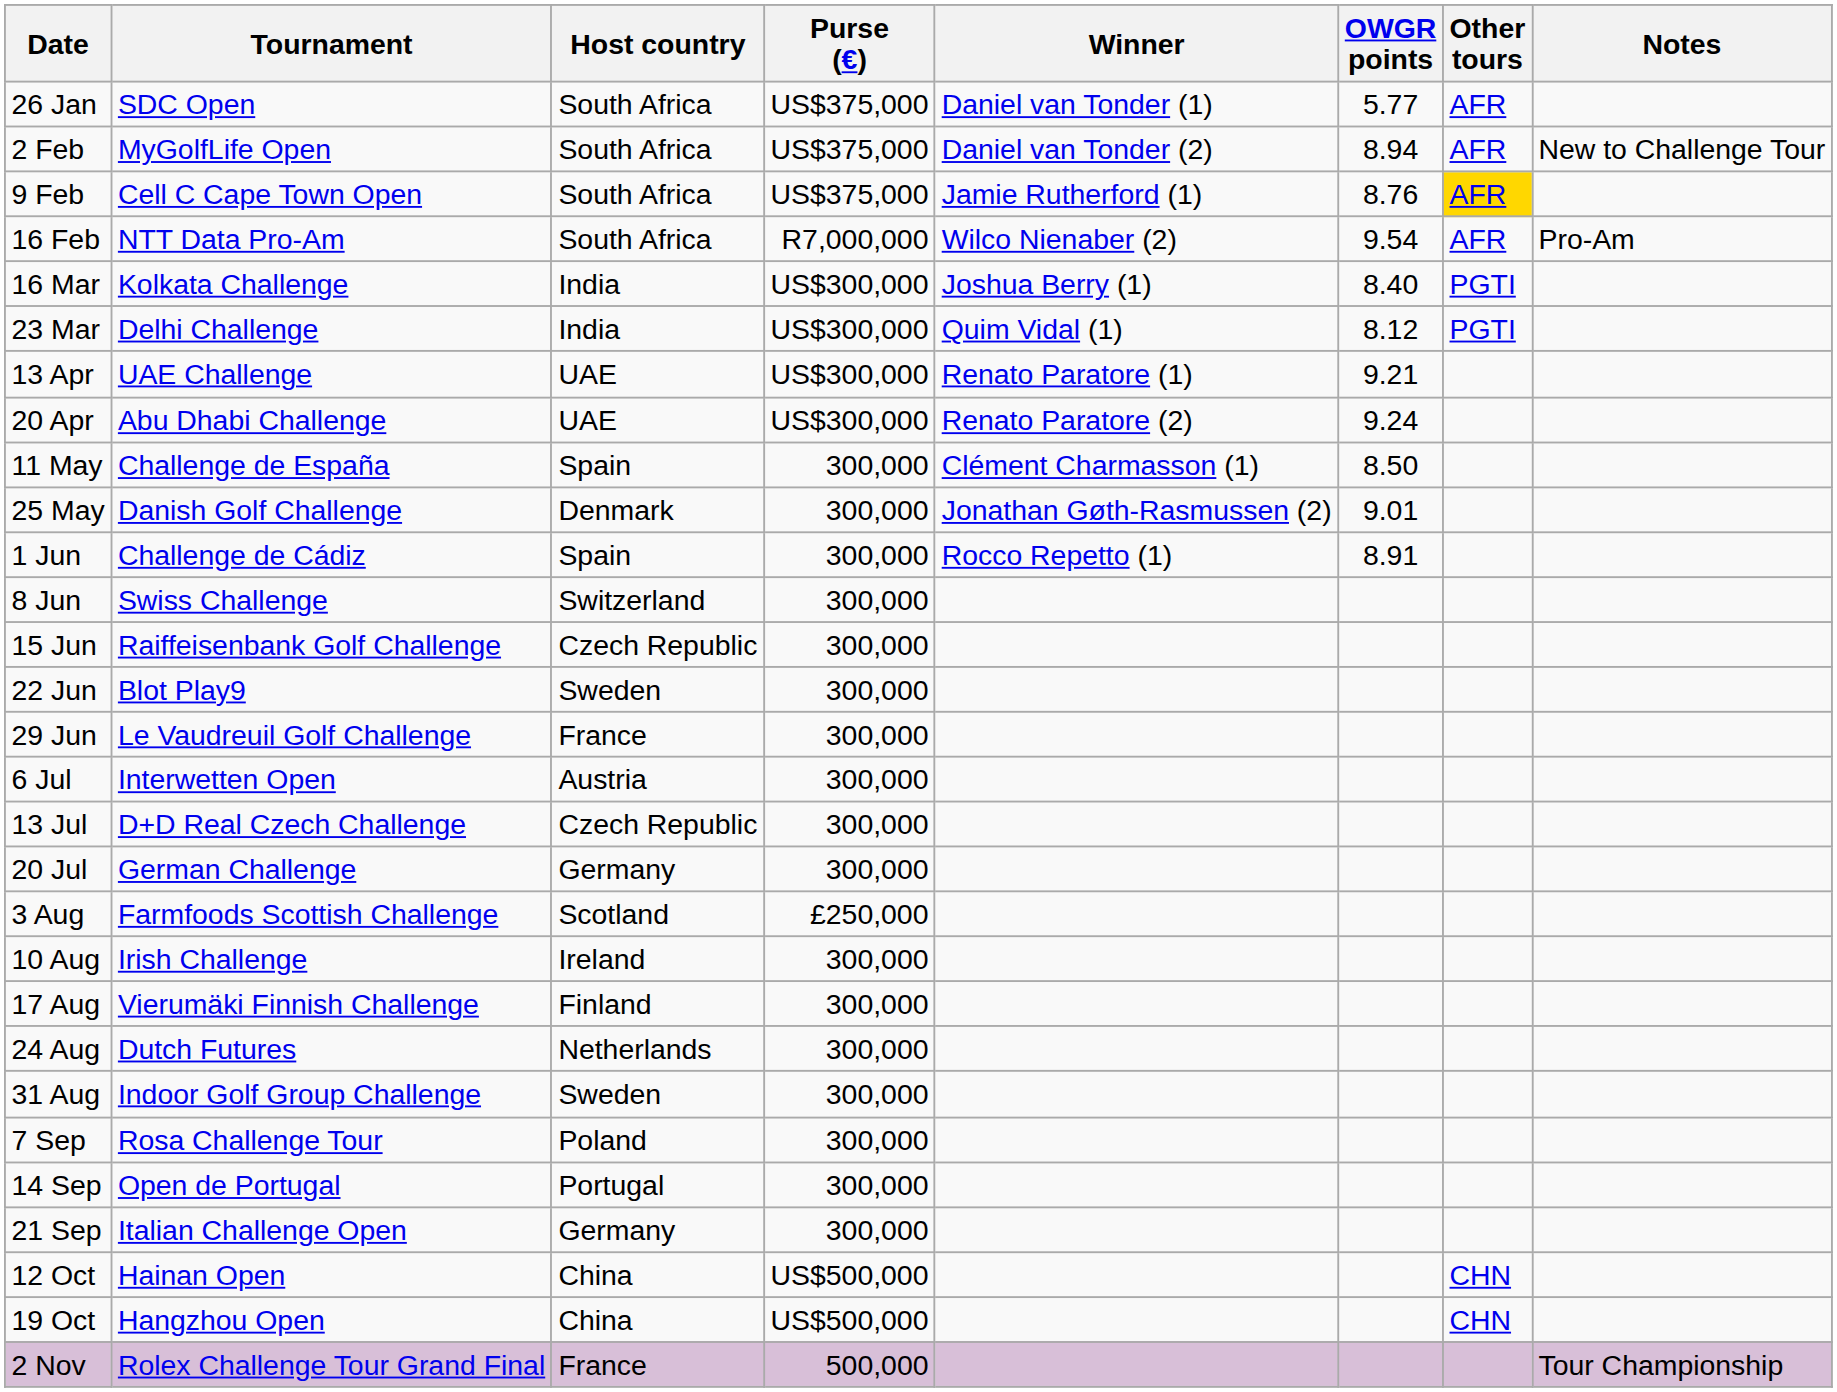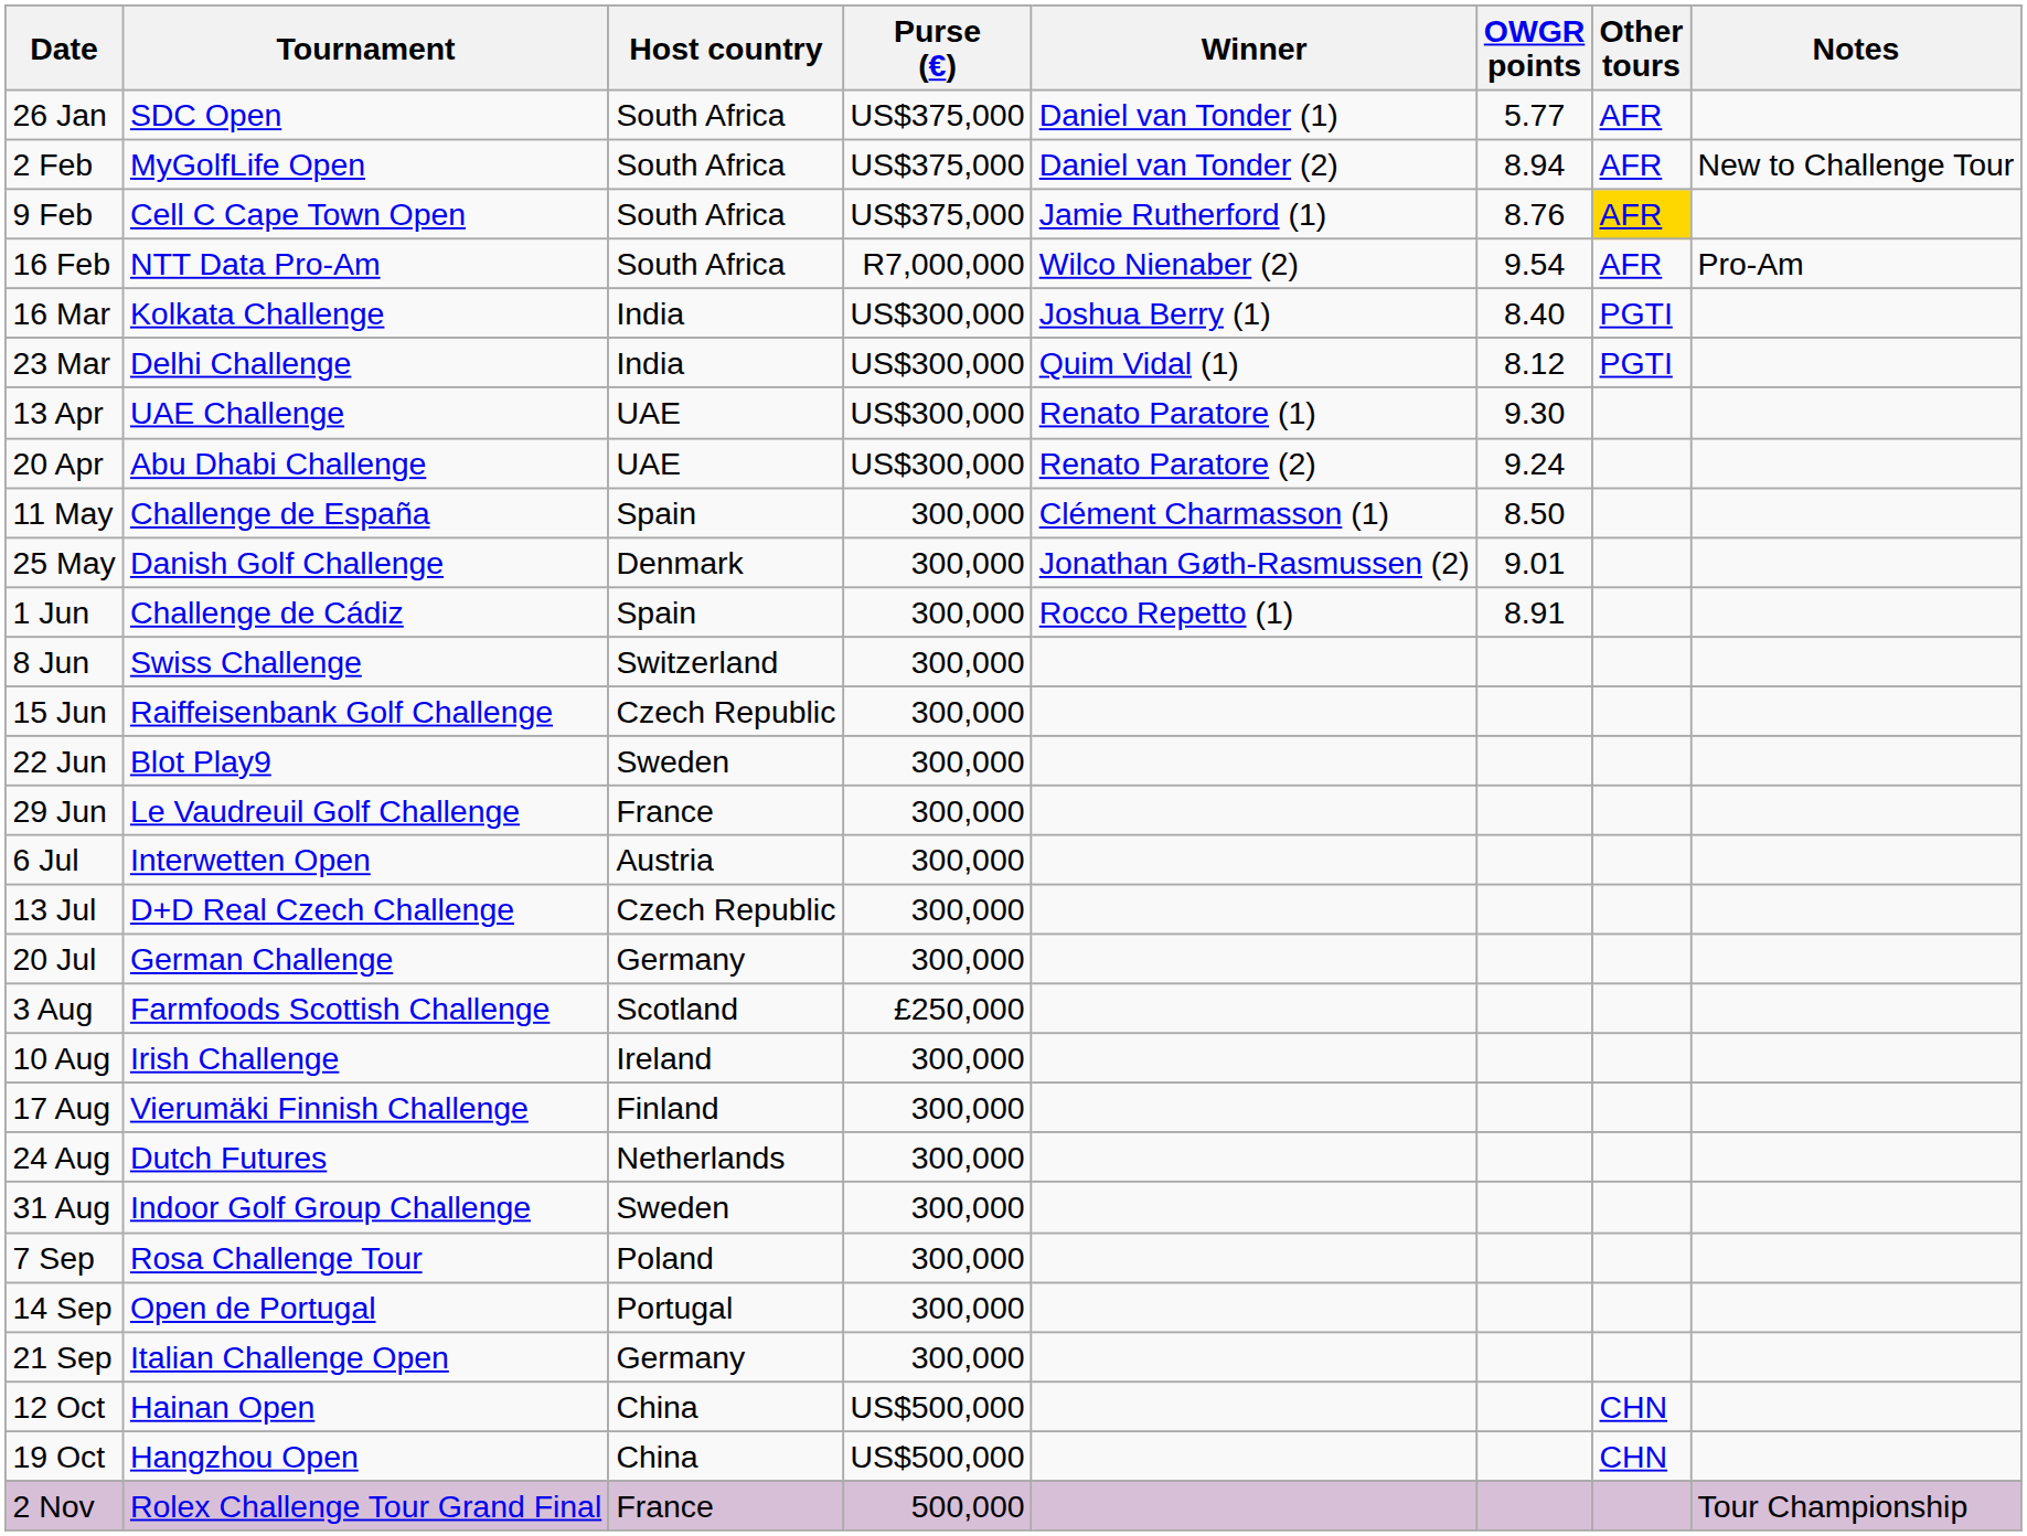13 Apr | OWGR points: 9.21 -> 9.30
